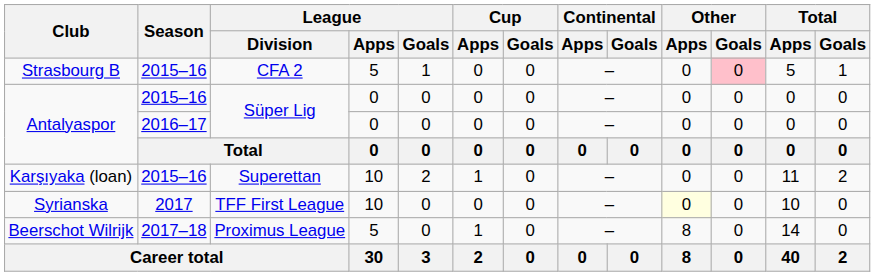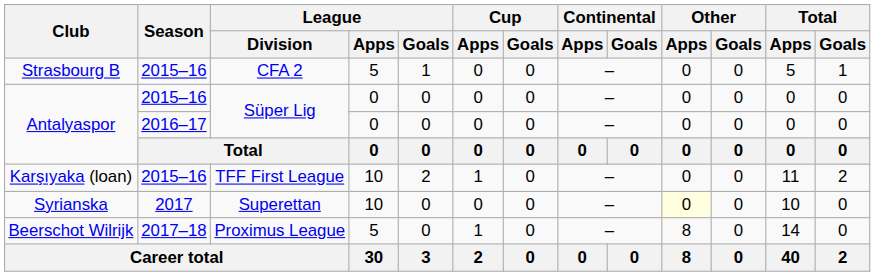Strasbourg B | Other / Goals: pink background -> no background
Karşıyaka (loan) | League / Division: Superettan -> TFF First League
Syrianska | League / Division: TFF First League -> Superettan
